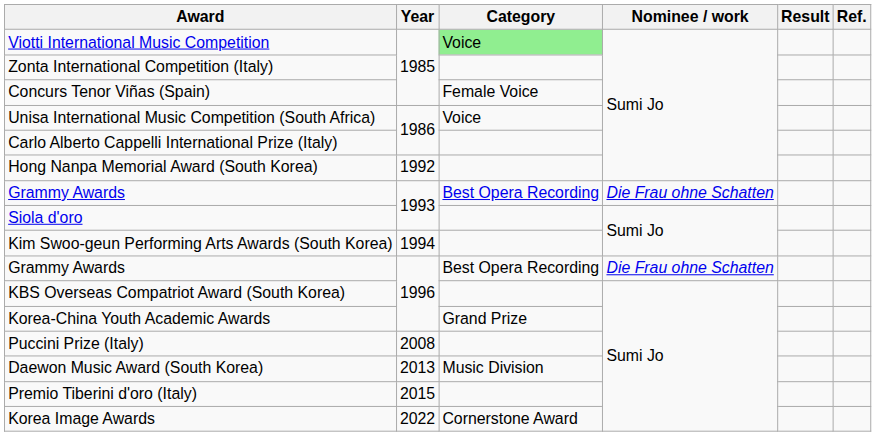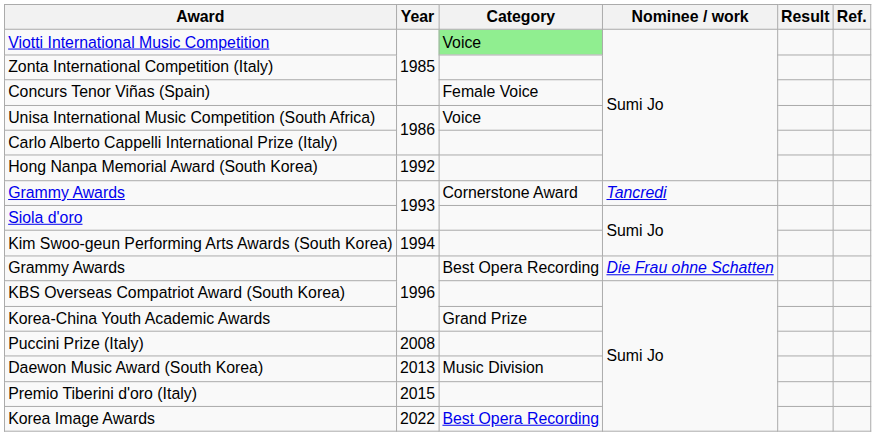Grammy Awards / 1993 | Category: Best Opera Recording -> Cornerstone Award
Grammy Awards / 1993 | Nominee / work: Die Frau ohne Schatten -> Tancredi
Korea Image Awards | Category: Cornerstone Award -> Best Opera Recording
